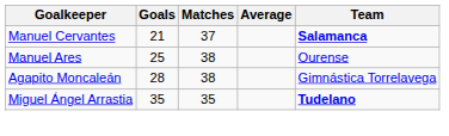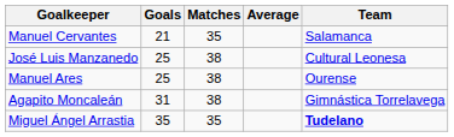Manuel Cervantes | Matches: 37 -> 35
Manuel Cervantes | Team: bold -> normal
+ row: José Luis Manzanedo | 25 | 38 | Cultural Leonesa
Agapito Moncaleán | Goals: 28 -> 31
